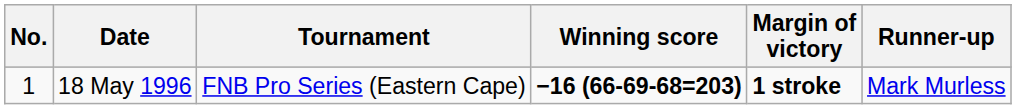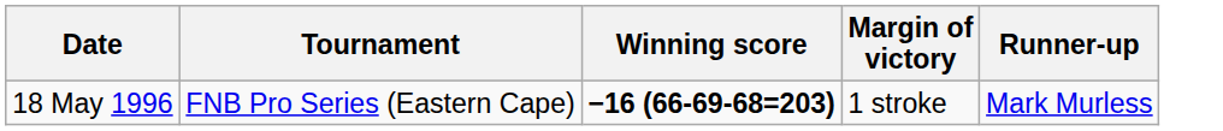- column: No. | 1
18 May 1996 | Margin of victory: bold -> normal
